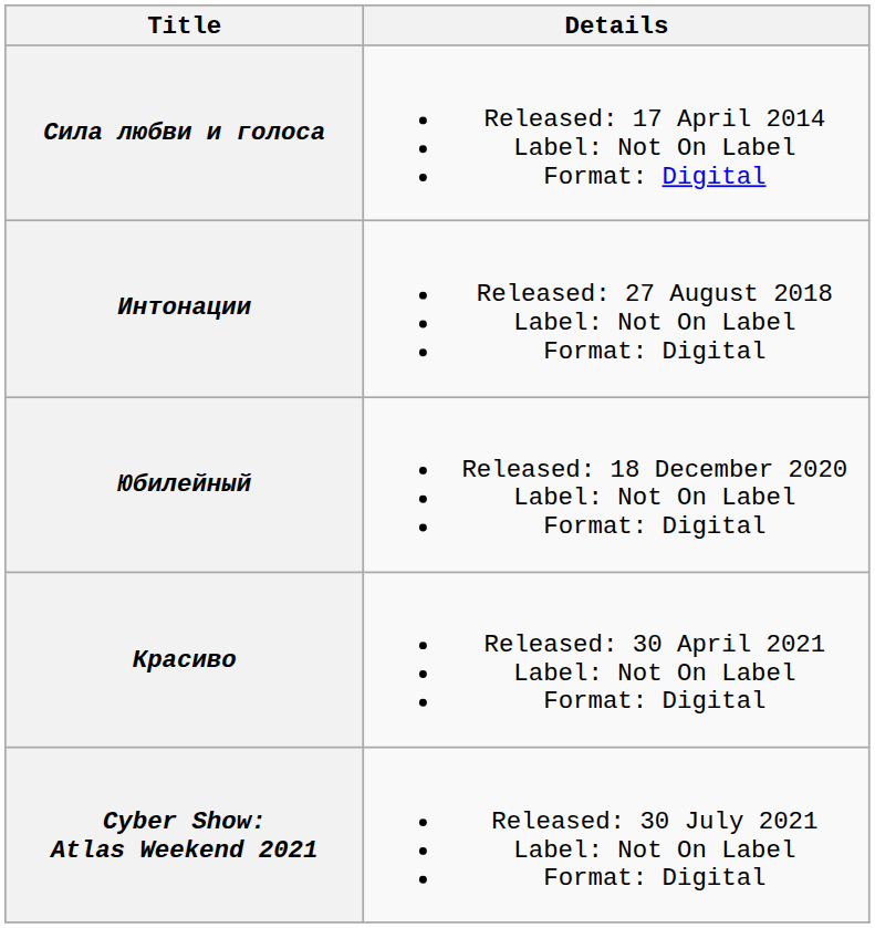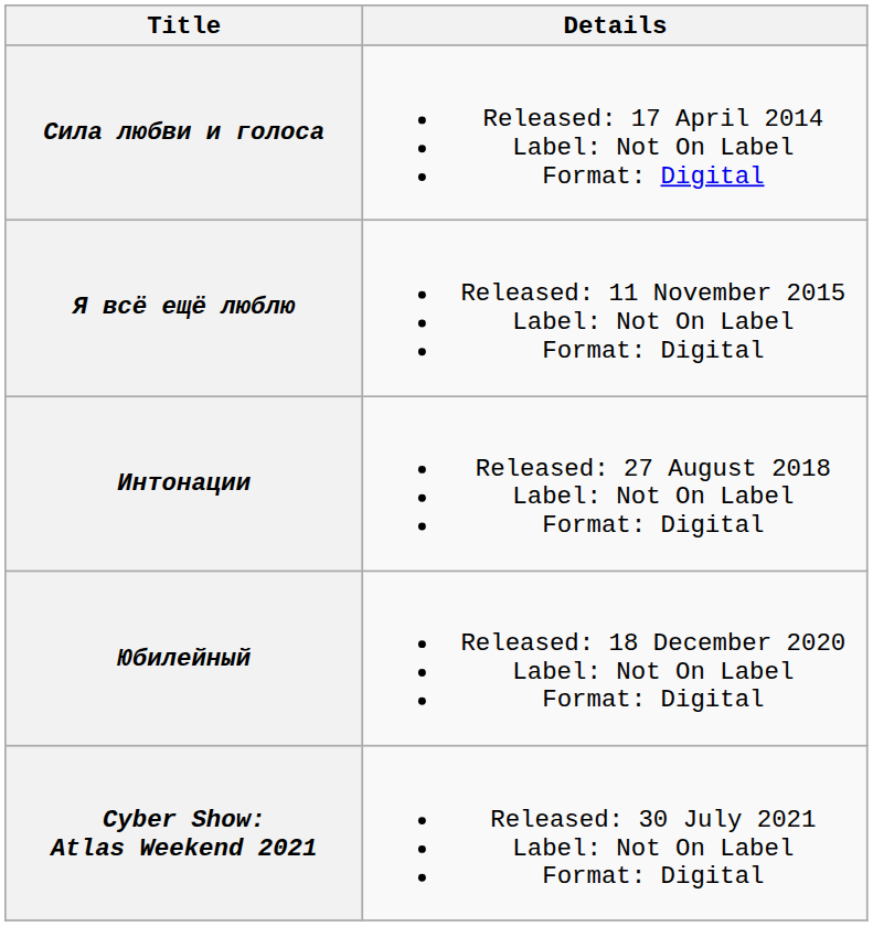+ row: Я всё ещё люблю | Released: 11 November 2015 Label: Not On Label Format: Digital
- row: Красиво | Released: 30 April 2021 Label: Not On Label Format: Digital
